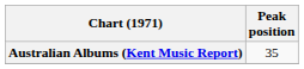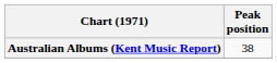Australian Albums (Kent Music Report) | Peak position: 35 -> 38
